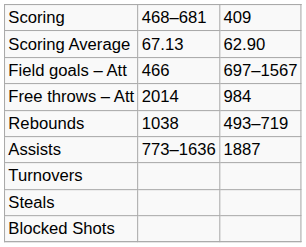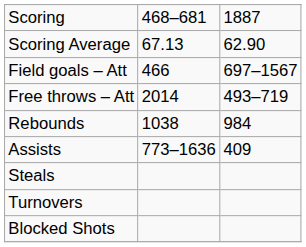Scoring | column 3: 409 -> 1887
Free throws – Att | column 3: 984 -> 493–719
Rebounds | column 3: 493–719 -> 984
Assists | column 3: 1887 -> 409
rows swapped: Turnovers <-> Steals
